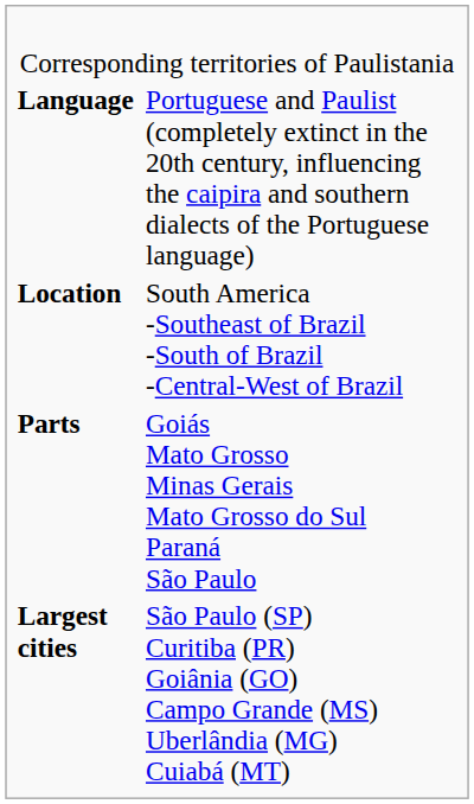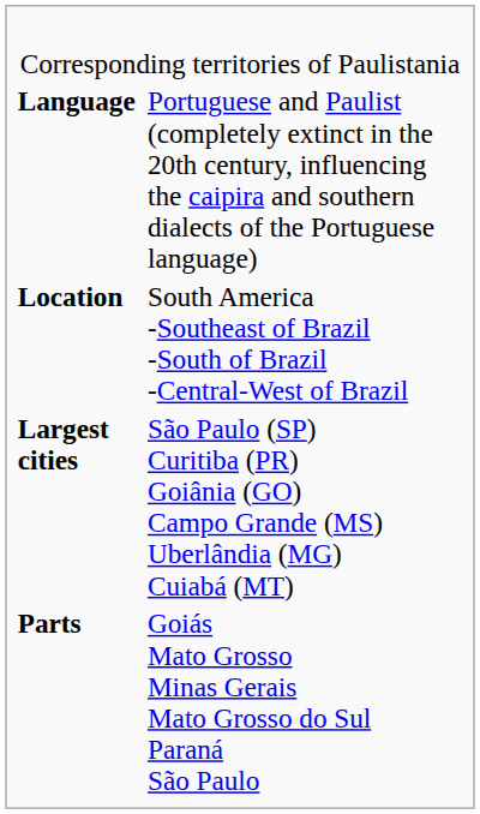rows swapped: Parts <-> Largest cities
